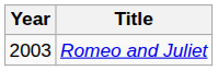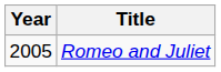Romeo and Juliet | Year: 2003 -> 2005
